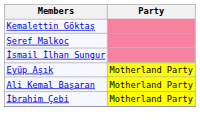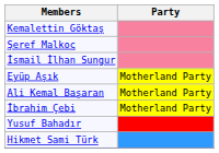+ row: Yusuf Bahadır
+ row: Hikmet Sami Türk
